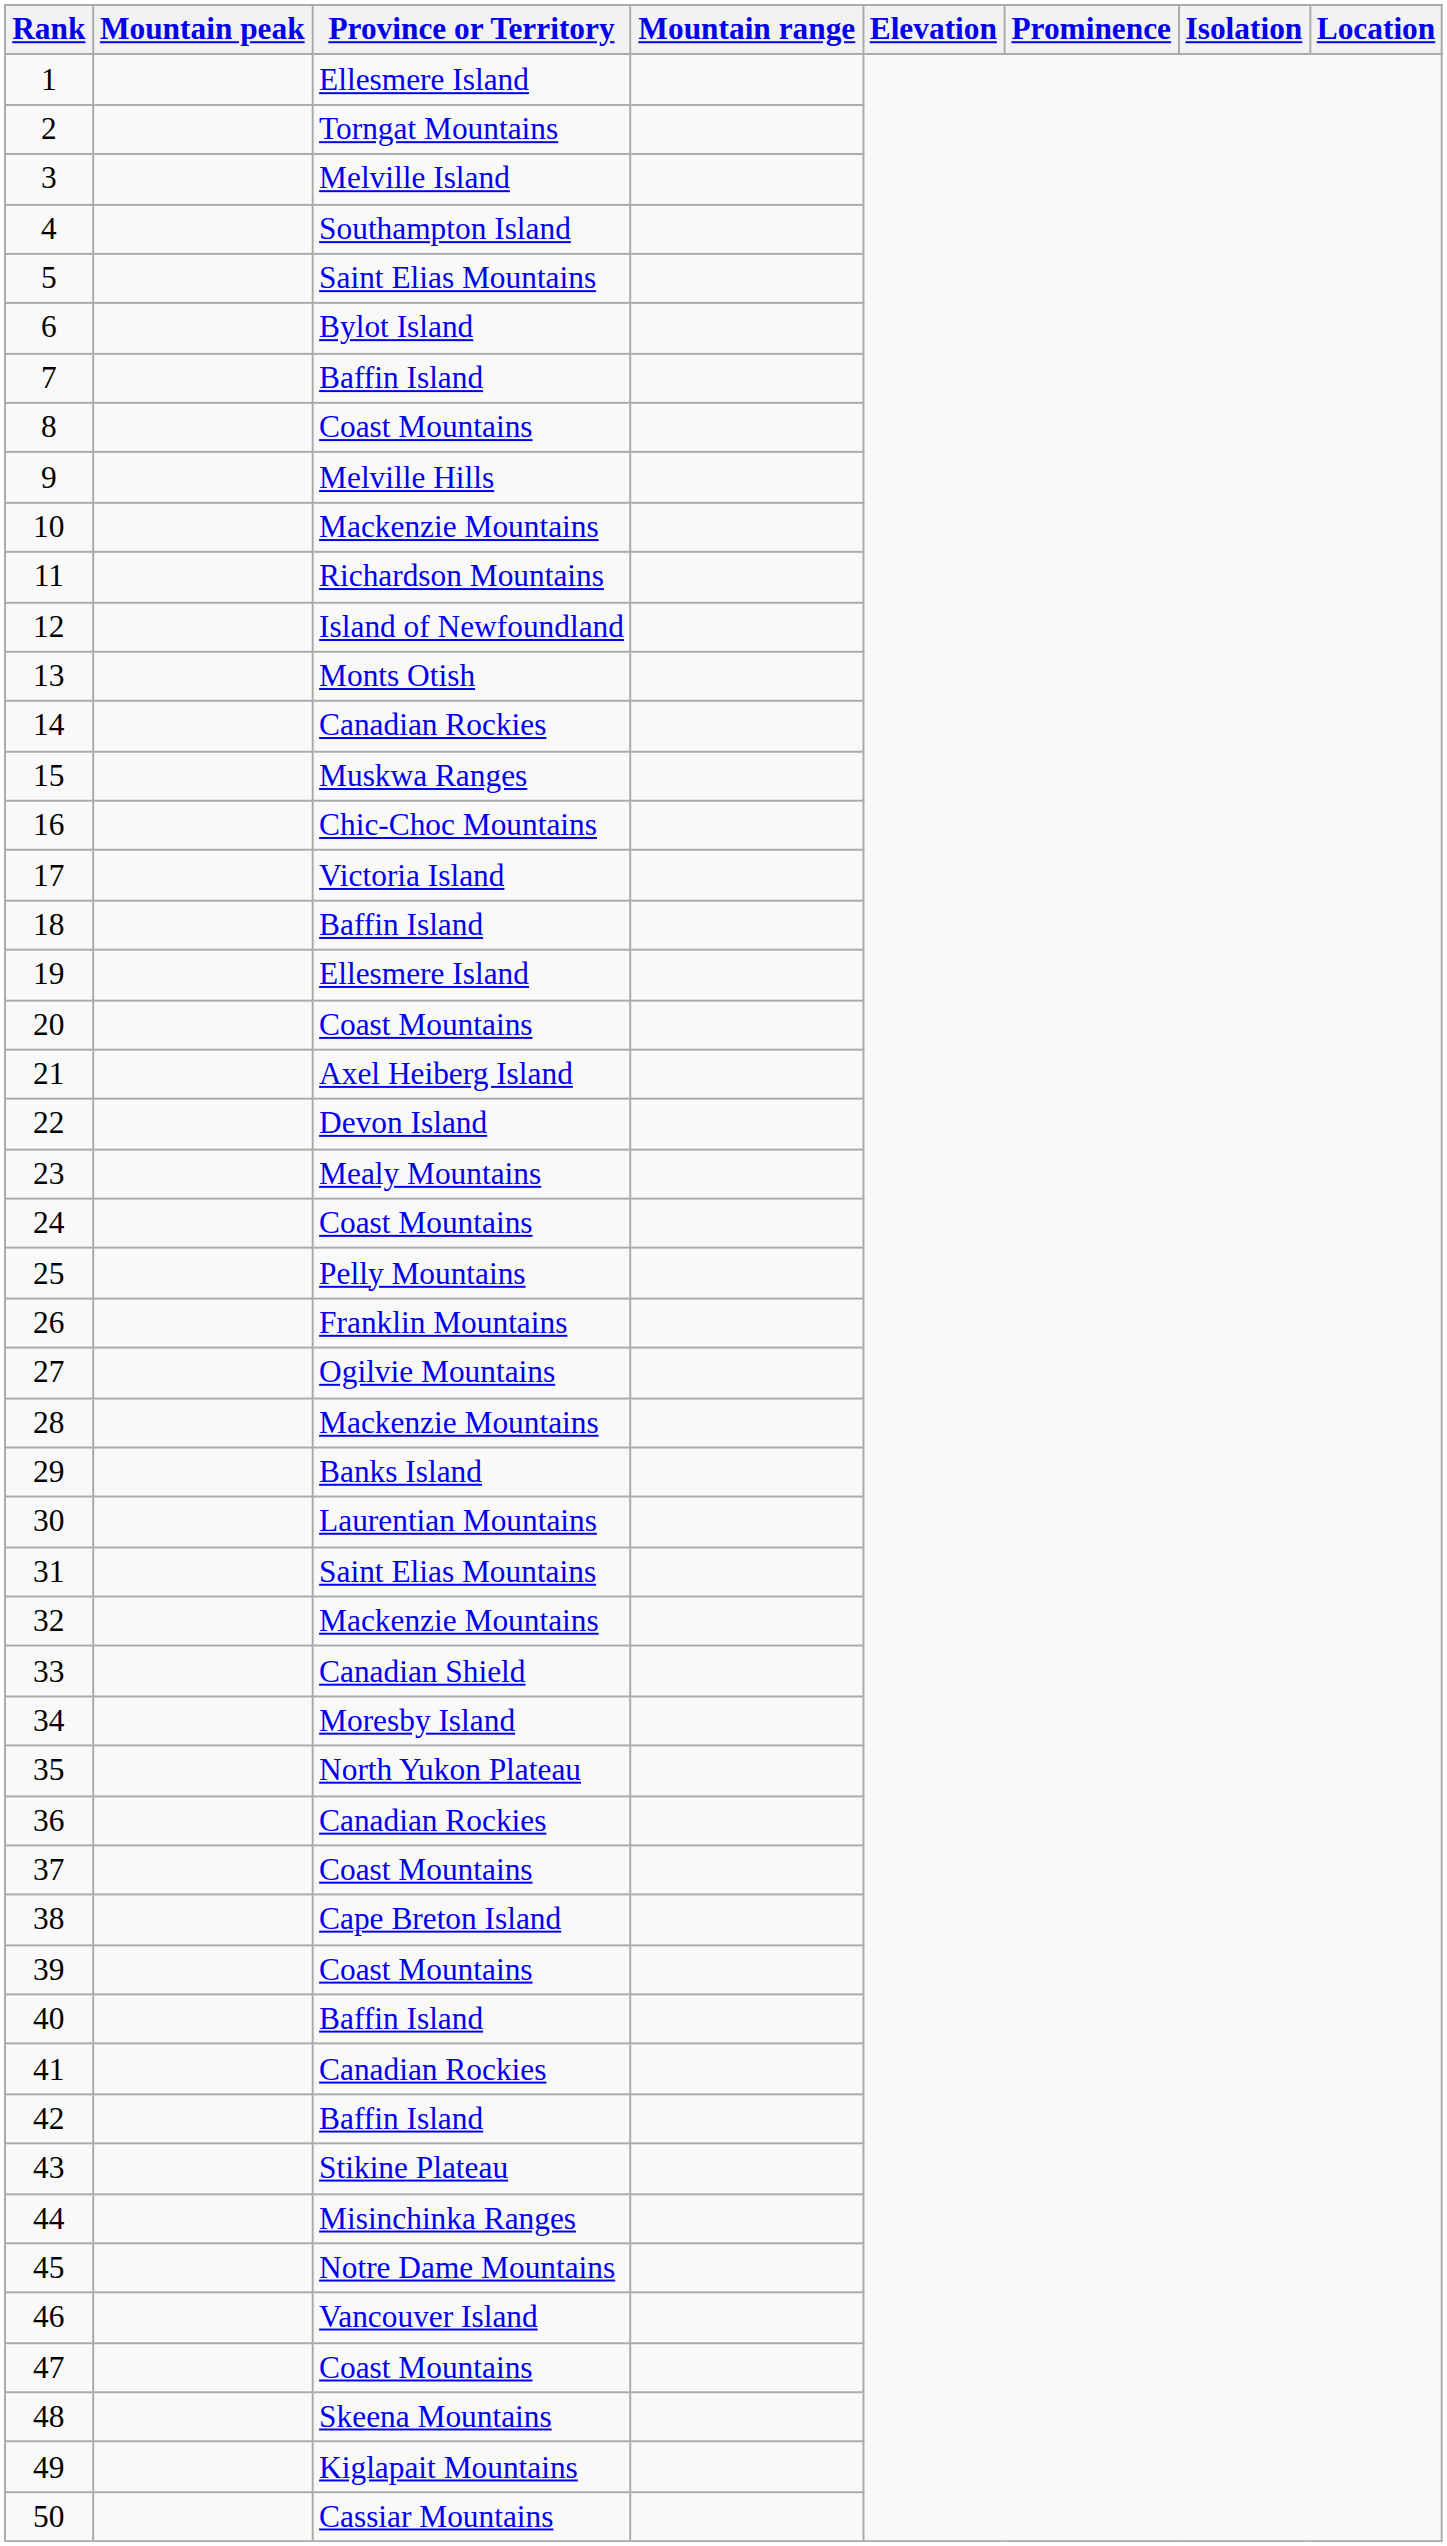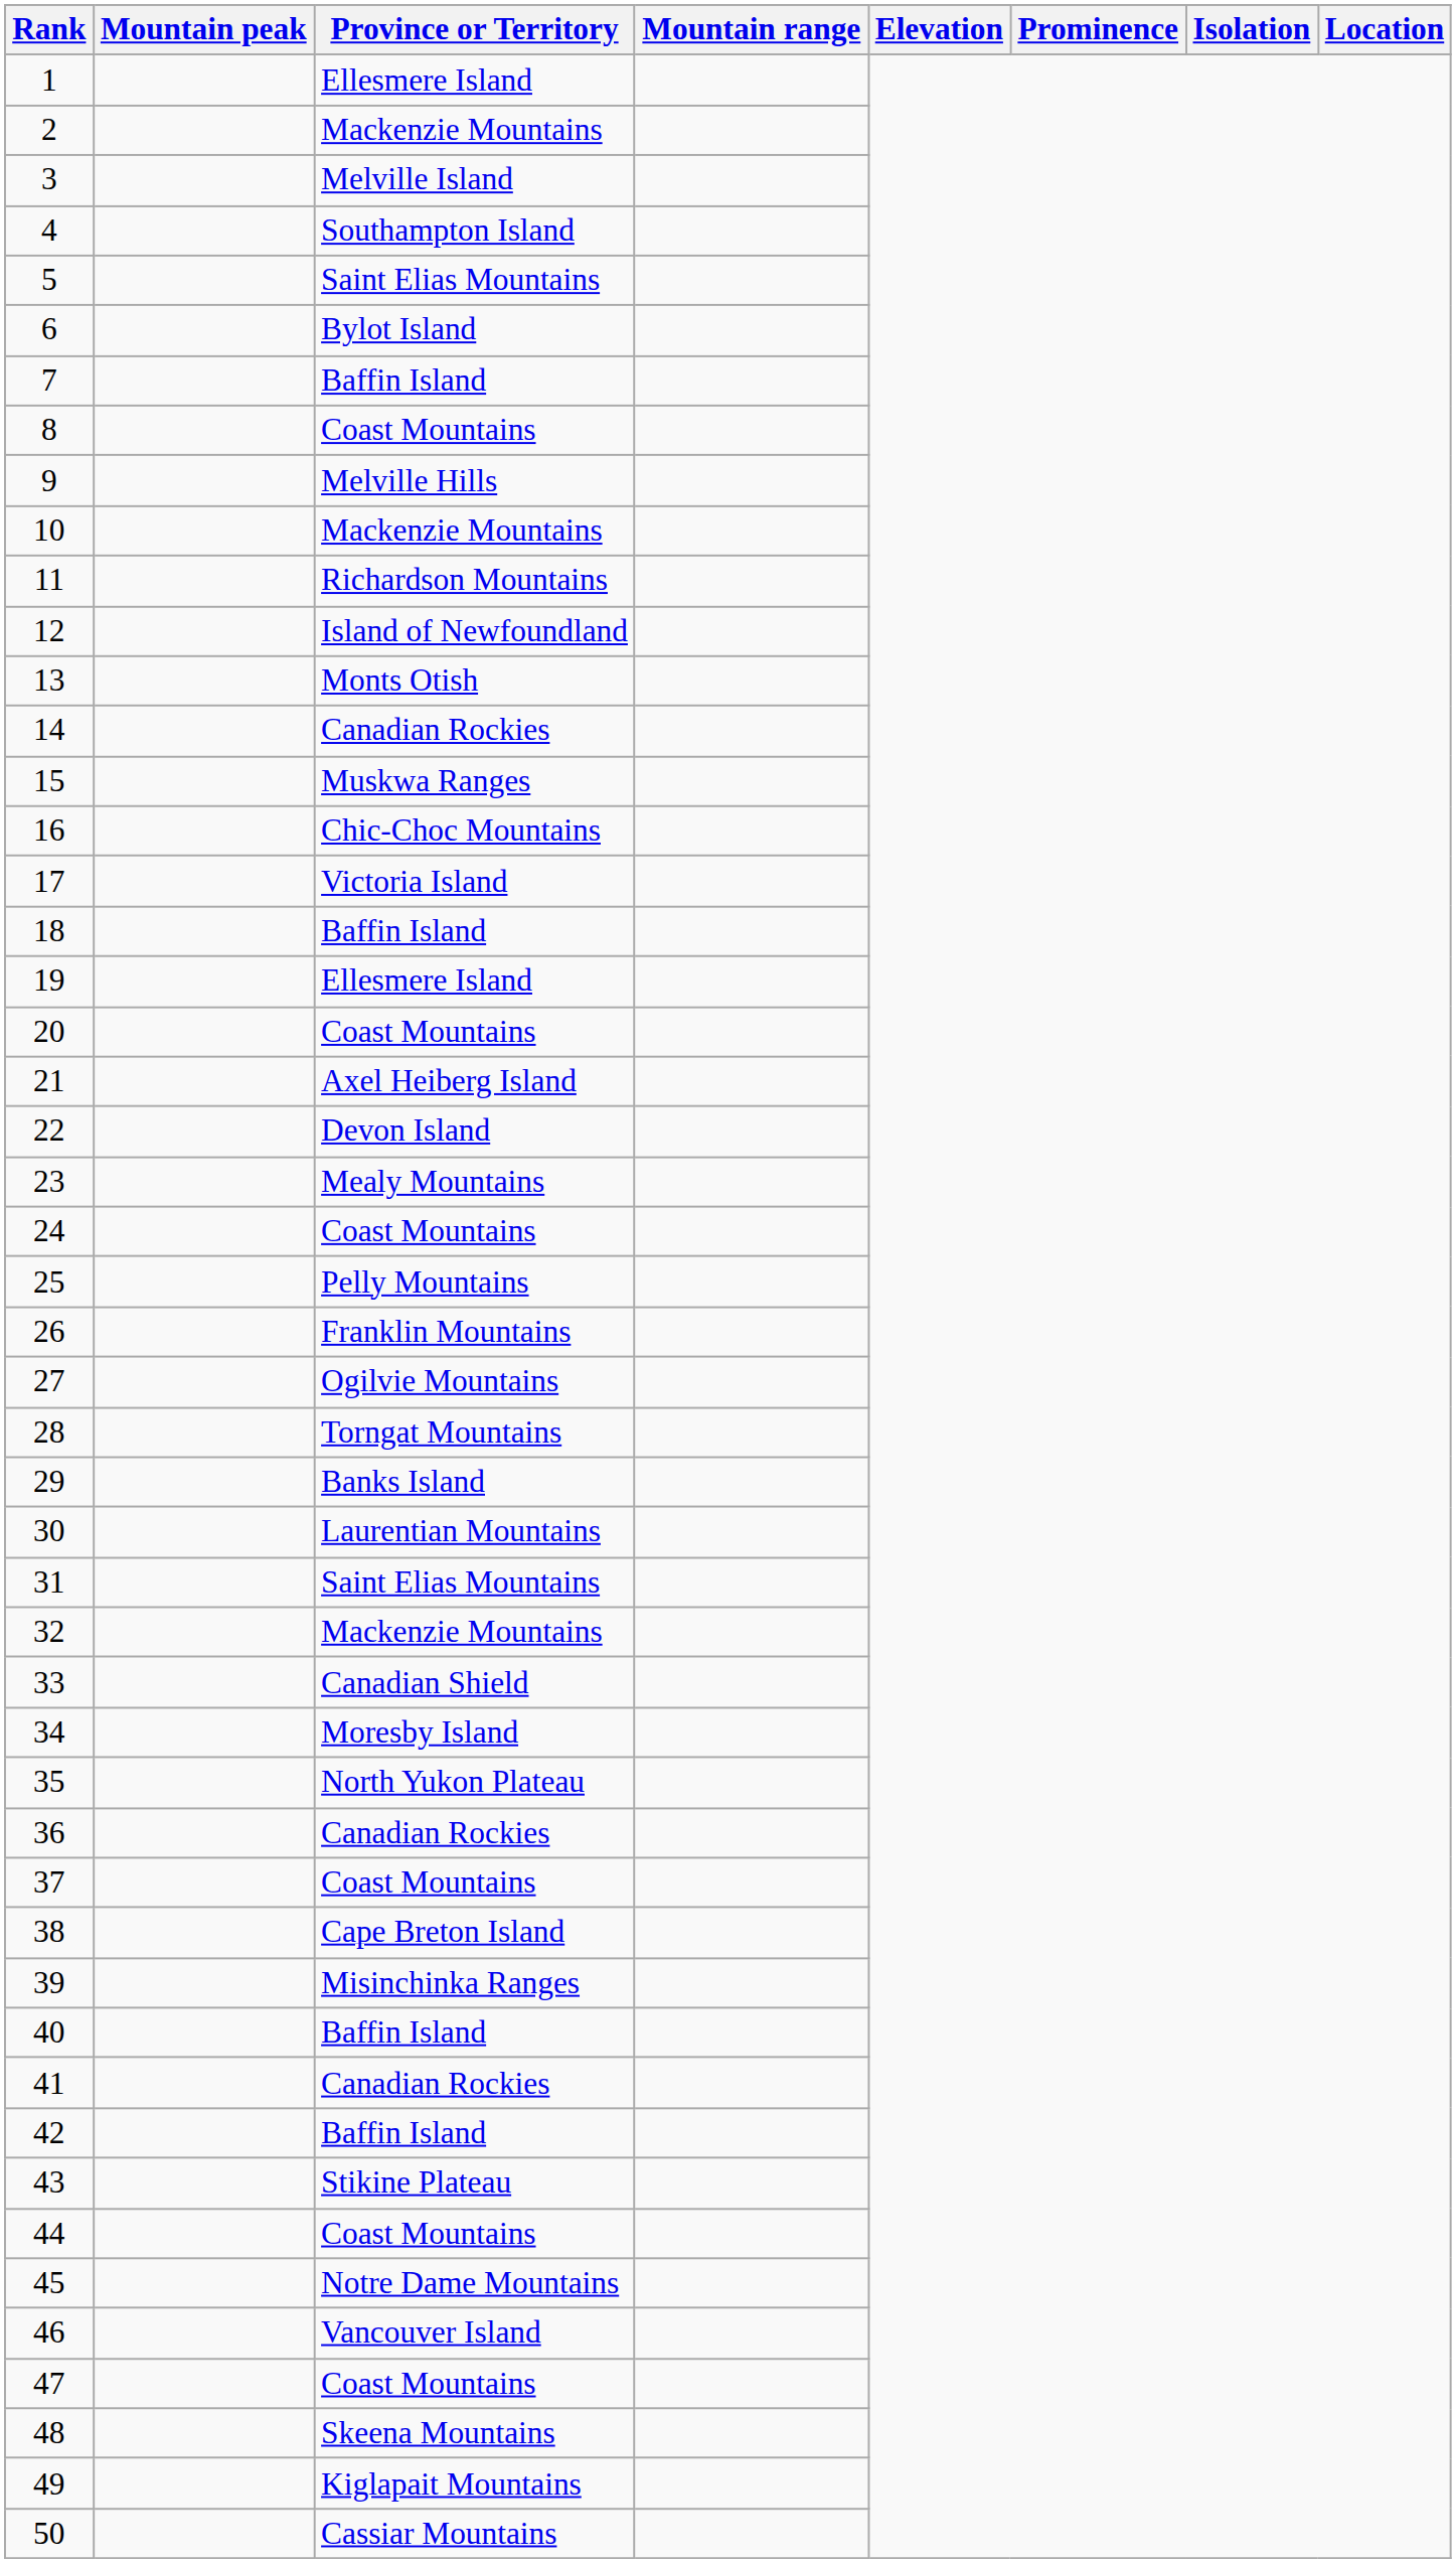2 | Province or Territory: Torngat Mountains -> Mackenzie Mountains
28 | Province or Territory: Mackenzie Mountains -> Torngat Mountains
39 | Province or Territory: Coast Mountains -> Misinchinka Ranges
44 | Province or Territory: Misinchinka Ranges -> Coast Mountains
